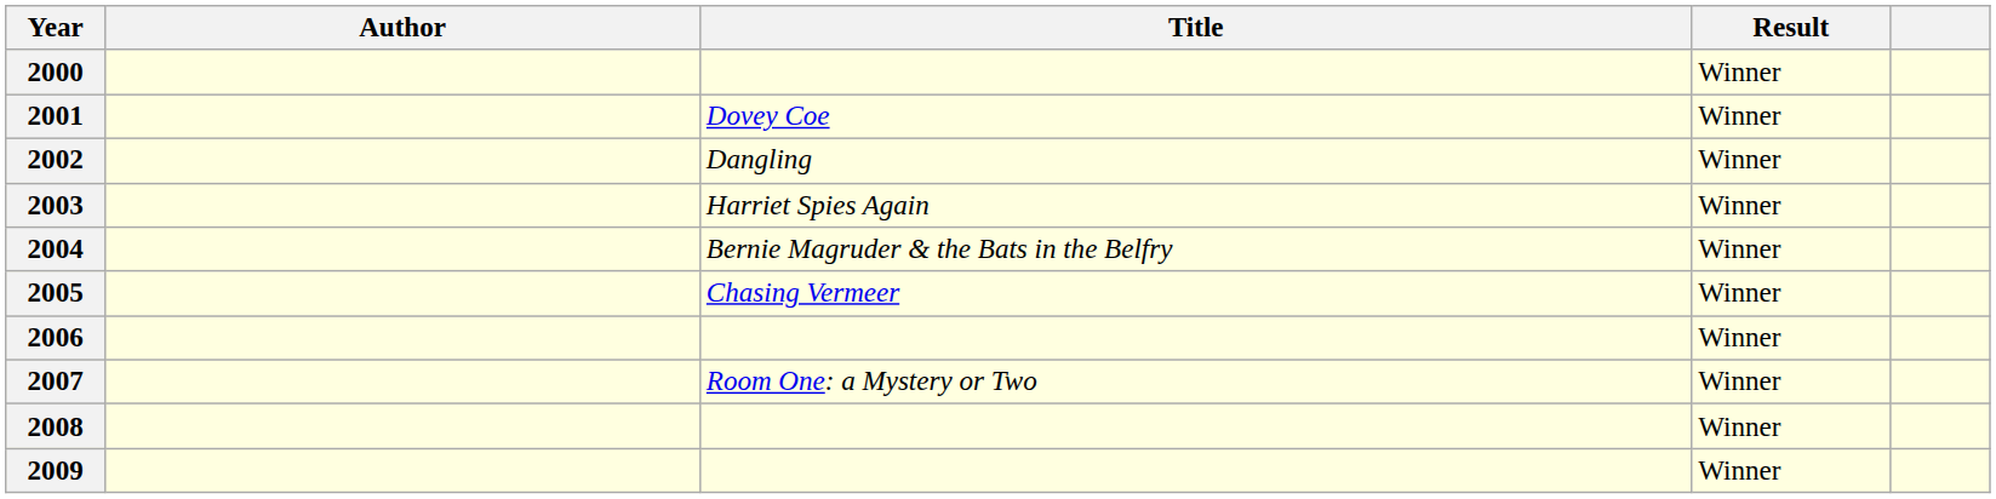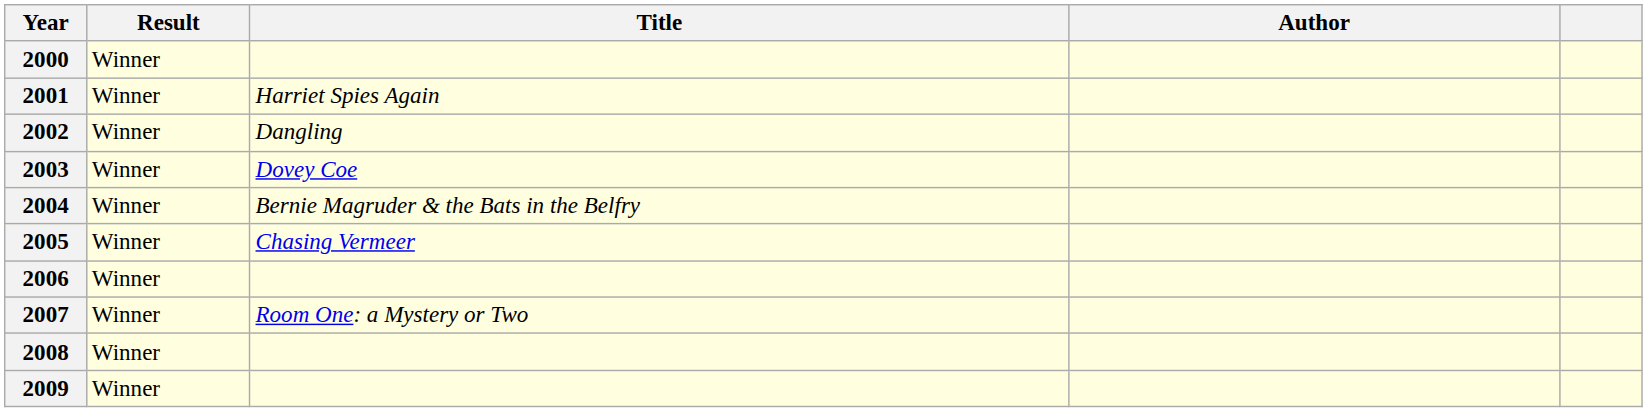columns swapped: Author <-> Result
2001 | Title: Dovey Coe -> Harriet Spies Again
2003 | Title: Harriet Spies Again -> Dovey Coe
